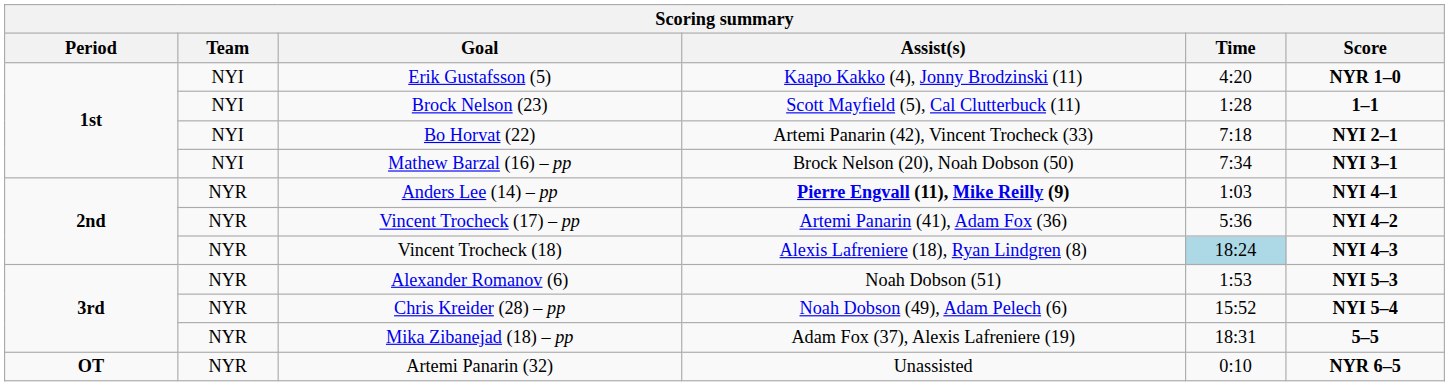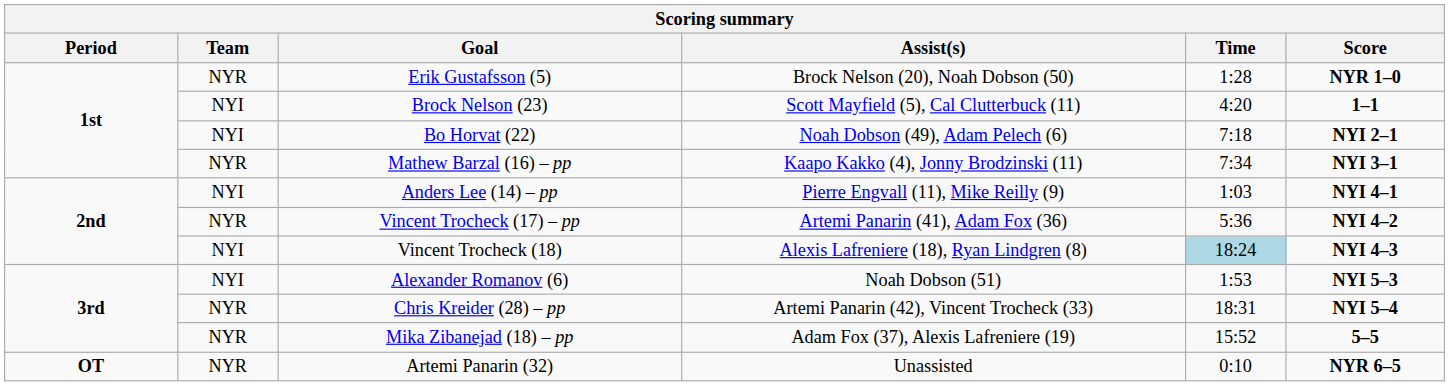Erik Gustafsson (5) | Team: NYI -> NYR
Erik Gustafsson (5) | Assist(s): Kaapo Kakko (4), Jonny Brodzinski (11) -> Brock Nelson (20), Noah Dobson (50)
Erik Gustafsson (5) | Time: 4:20 -> 1:28
Brock Nelson (23) | Time: 1:28 -> 4:20
Bo Horvat (22) | Assist(s): Artemi Panarin (42), Vincent Trocheck (33) -> Noah Dobson (49), Adam Pelech (6)
Mathew Barzal (16) – pp | Team: NYI -> NYR
Mathew Barzal (16) – pp | Assist(s): Brock Nelson (20), Noah Dobson (50) -> Kaapo Kakko (4), Jonny Brodzinski (11)
Anders Lee (14) – pp | Team: NYR -> NYI
Anders Lee (14) – pp | Assist(s): bold -> normal
Vincent Trocheck (18) | Team: NYR -> NYI
Alexander Romanov (6) | Team: NYR -> NYI
Chris Kreider (28) – pp | Assist(s): Noah Dobson (49), Adam Pelech (6) -> Artemi Panarin (42), Vincent Trocheck (33)
Chris Kreider (28) – pp | Time: 15:52 -> 18:31
Mika Zibanejad (18) – pp | Time: 18:31 -> 15:52
